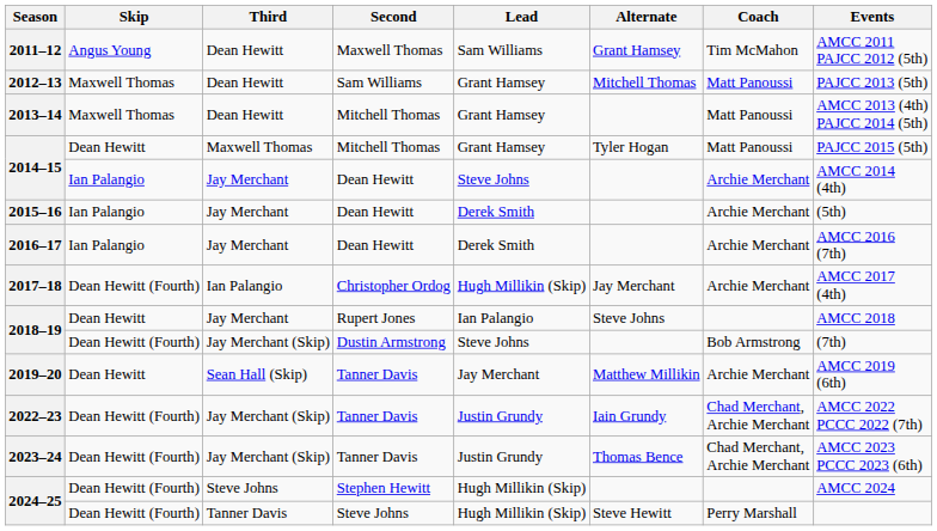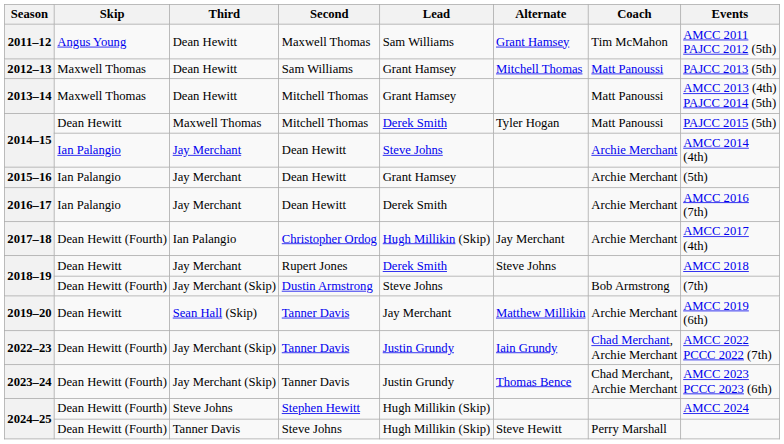2014–15 / Mitchell Thomas | Lead: Grant Hamsey -> Derek Smith
2015–16 | Lead: Derek Smith -> Grant Hamsey
2018–19 / Rupert Jones | Lead: Ian Palangio -> Derek Smith
